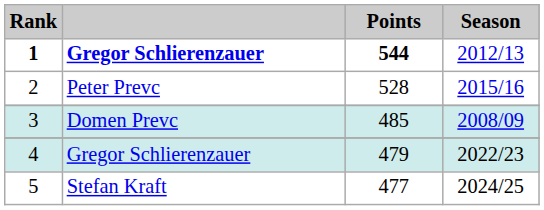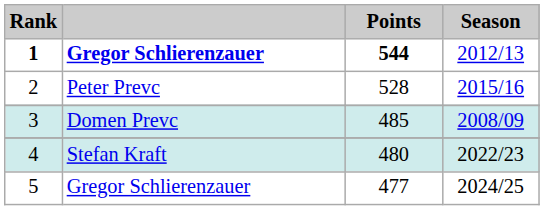4 | column 2: Gregor Schlierenzauer -> Stefan Kraft
4 | Points: 479 -> 480
5 | column 2: Stefan Kraft -> Gregor Schlierenzauer
